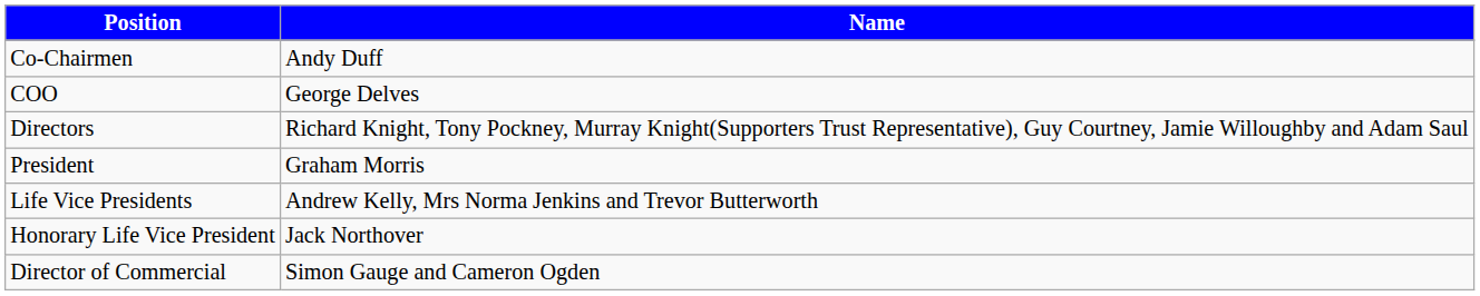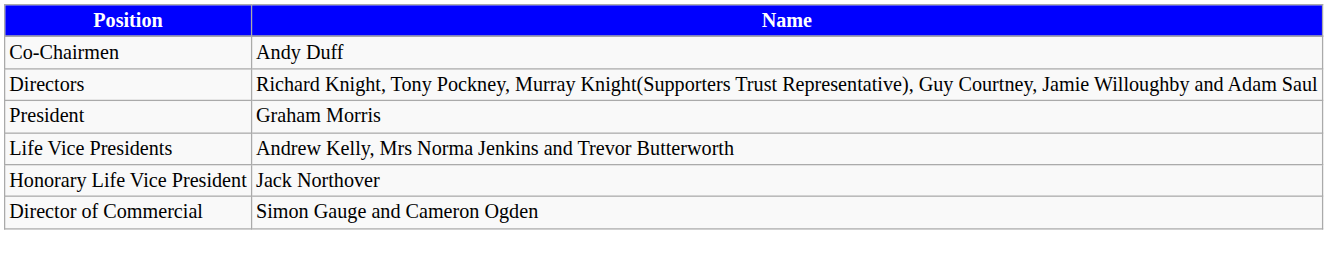- row: COO | George Delves
